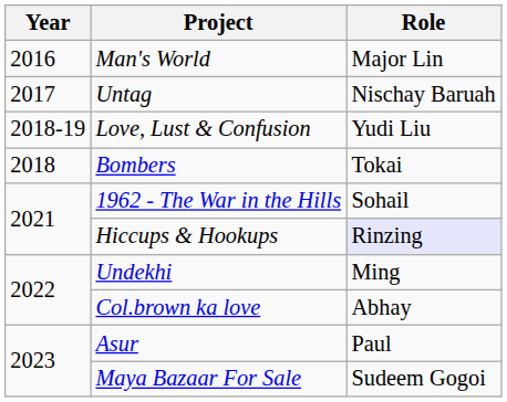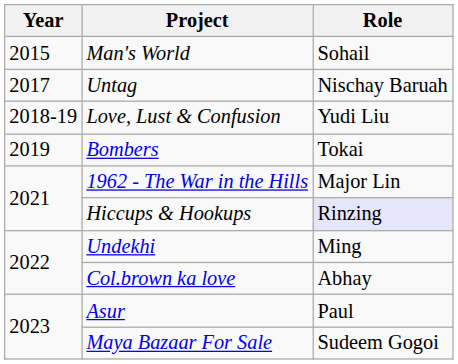Man's World | Year: 2016 -> 2015
Man's World | Role: Major Lin -> Sohail
Bombers | Year: 2018 -> 2019
1962 - The War in the Hills | Role: Sohail -> Major Lin
